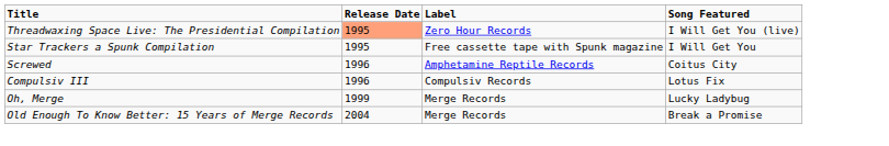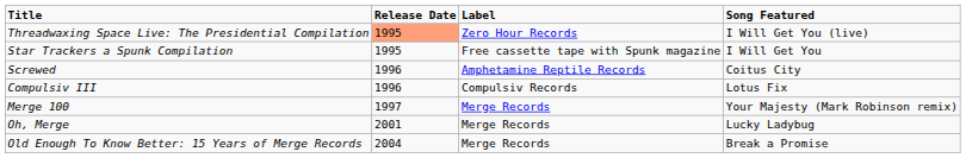+ row: Merge 100 | 1997 | Merge Records | Your Majesty (Mark Robinson remix)
Oh, Merge | Release Date: 1999 -> 2001
